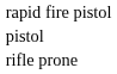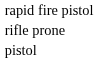rows swapped: pistol <-> rifle prone
